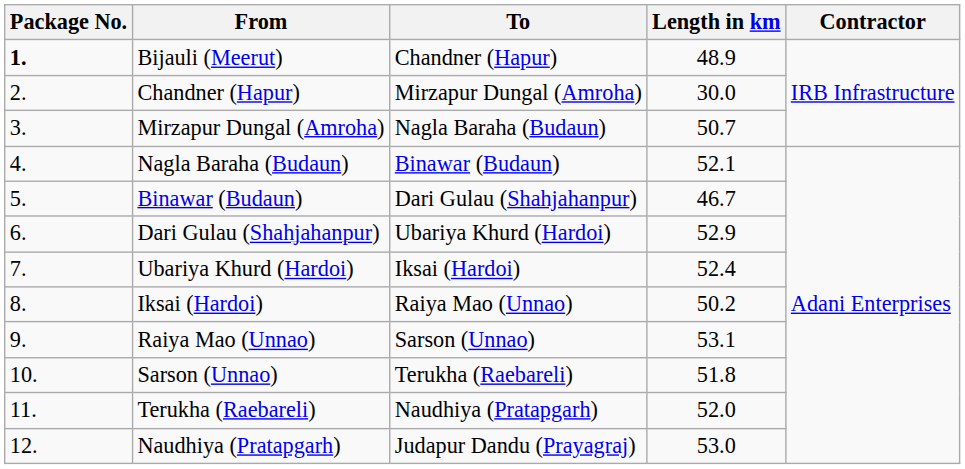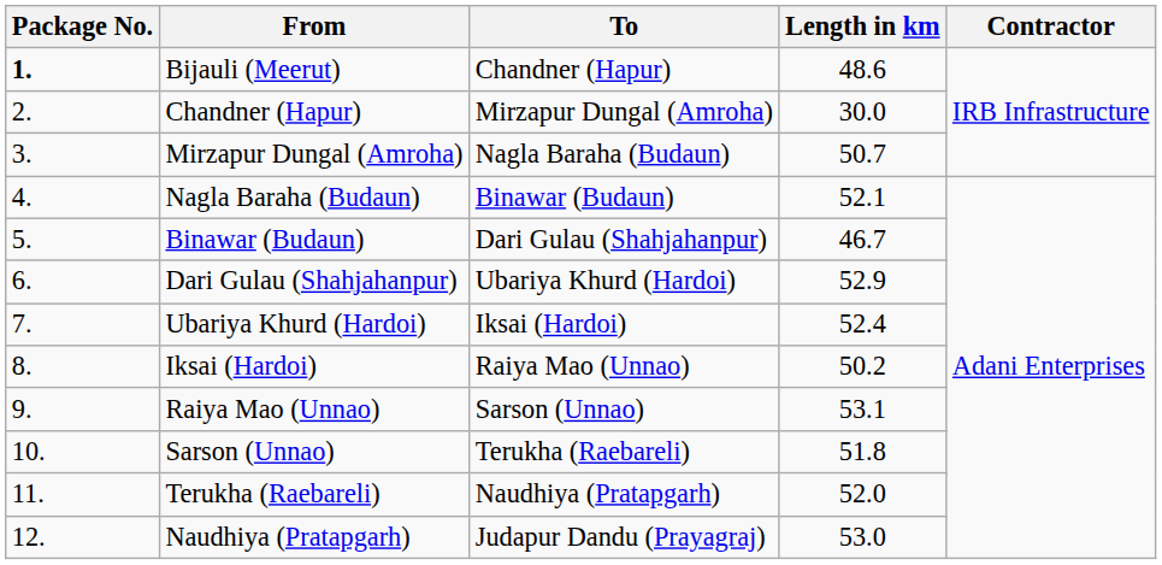Bijauli (Meerut) | Length in km: 48.9 -> 48.6
